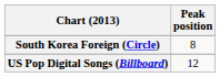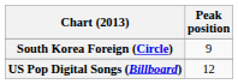South Korea Foreign (Circle) | Peak position: 8 -> 9
